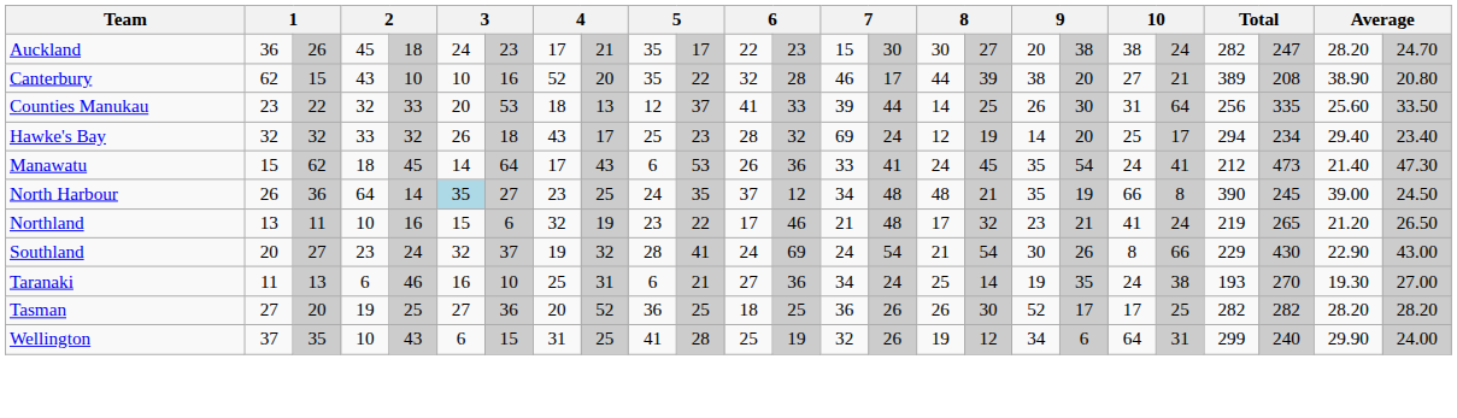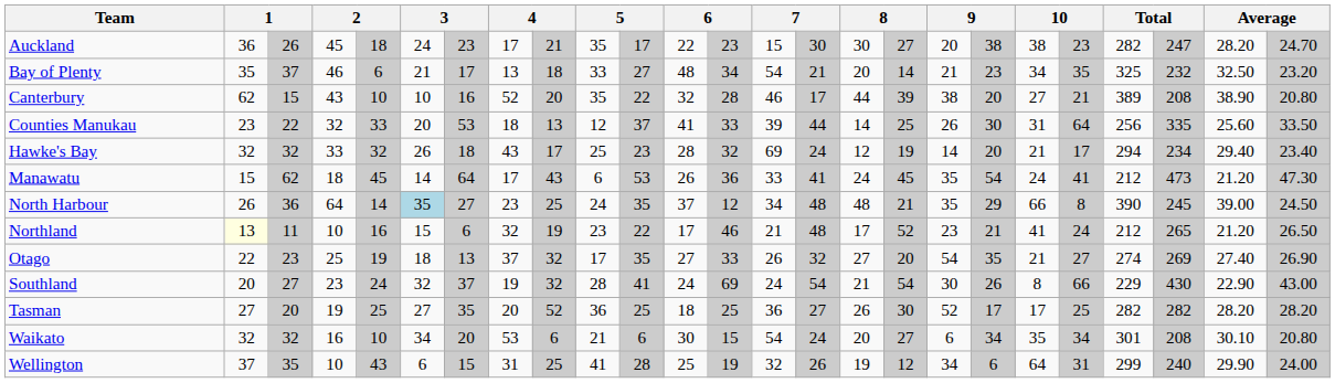Auckland | column 21: 24 -> 23
+ row: Bay of Plenty | 35 | 37 | 46 | 6 | 21 | 17 | 13 | 18 | 33 | 27 | 48 | 34 | 54 | 21 | 20 | 14 | 21 | 23 | 34 | 35 | 325 | 232 | 32.50 | 23.20
Hawke's Bay | column 20: 25 -> 21
Manawatu | column 24: 21.40 -> 21.20
North Harbour | column 19: 19 -> 29
Northland | column 2: no background -> lightyellow background
Northland | column 17: 32 -> 52
Northland | column 22: 219 -> 212
+ row: Otago | 22 | 23 | 25 | 19 | 18 | 13 | 37 | 32 | 17 | 35 | 27 | 33 | 26 | 32 | 27 | 20 | 54 | 35 | 21 | 27 | 274 | 269 | 27.40 | 26.90
- row: Taranaki | 11 | 13 | 6 | 46 | 16 | 10 | 25 | 31 | 6 | 21 | 27 | 36 | 34 | 24 | 25 | 14 | 19 | 35 | 24 | 38 | 193 | 270 | 19.30 | 27.00
Tasman | column 7: 36 -> 35
Tasman | column 15: 26 -> 27
+ row: Waikato | 32 | 32 | 16 | 10 | 34 | 20 | 53 | 6 | 21 | 6 | 30 | 15 | 54 | 24 | 20 | 27 | 6 | 34 | 35 | 34 | 301 | 208 | 30.10 | 20.80
